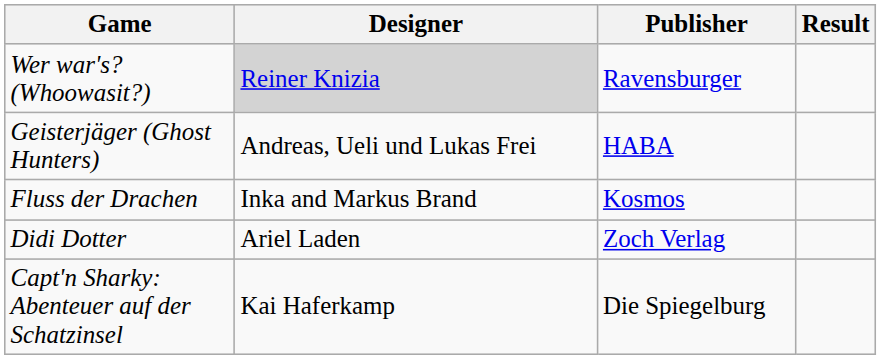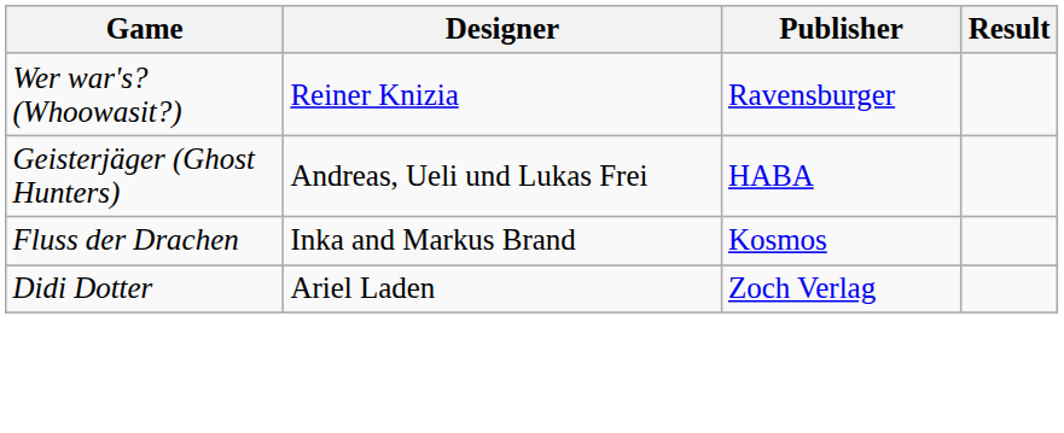Wer war's? (Whoowasit?) | Designer: lightgrey background -> no background
- row: Capt'n Sharky: Abenteuer auf der Schatzinsel | Kai Haferkamp | Die Spiegelburg
